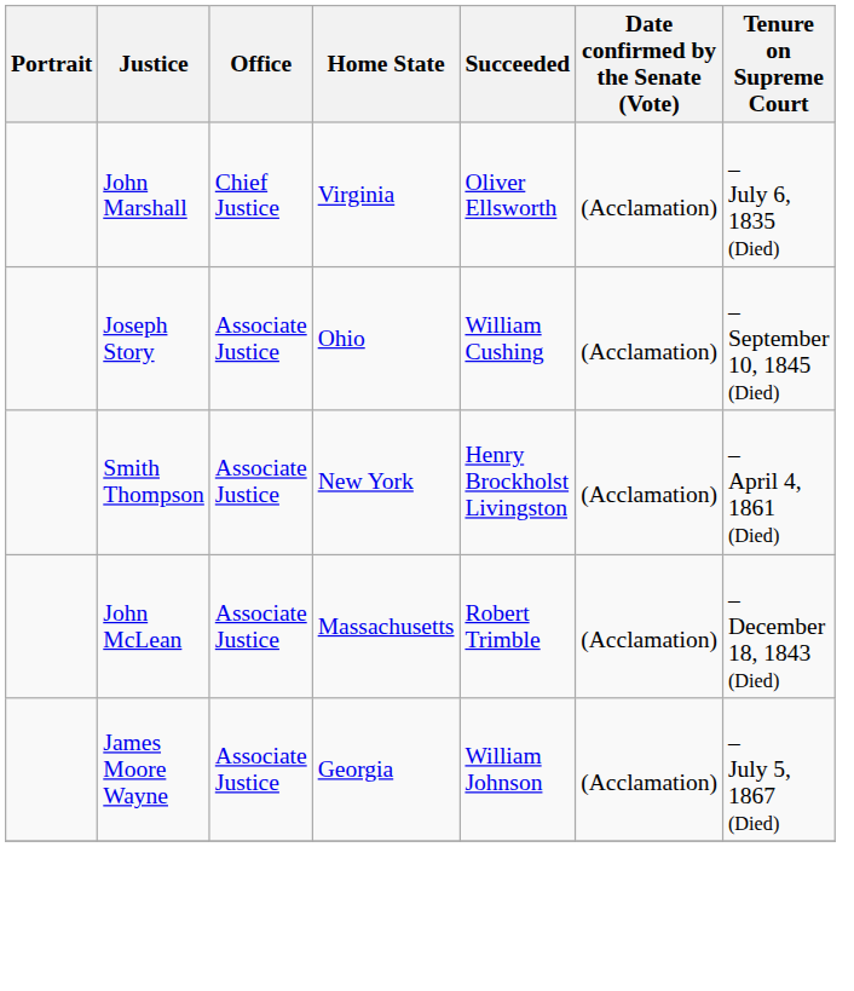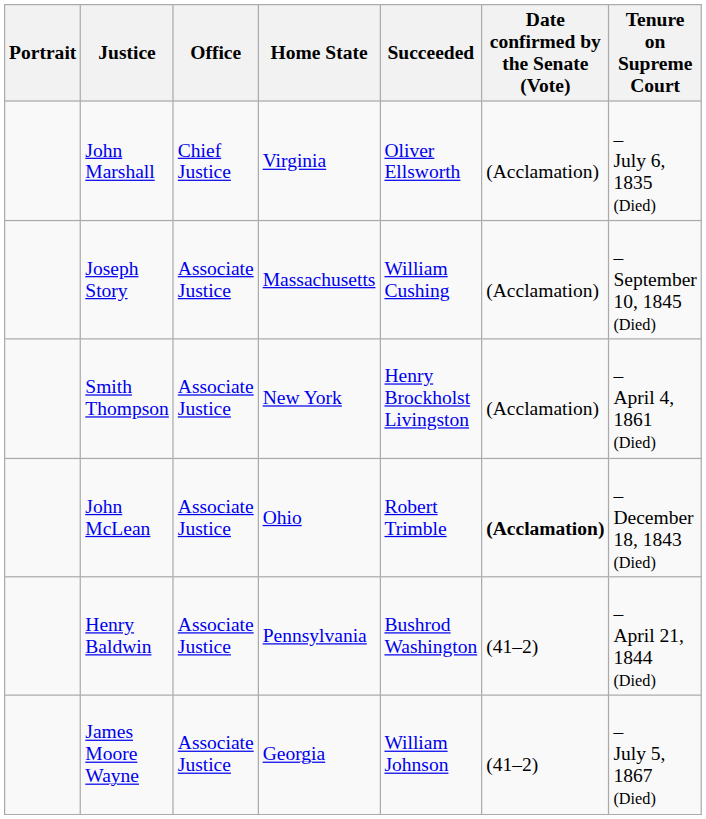Joseph Story | Home State: Ohio -> Massachusetts
John McLean | Home State: Massachusetts -> Ohio
John McLean | Date confirmed by the Senate (Vote): normal -> bold
+ row: Henry Baldwin | Associate Justice | Pennsylvania | Bushrod Washington | (41–2) | – April 21, 1844 (Died)
James Moore Wayne | Date confirmed by the Senate (Vote): (Acclamation) -> (41–2)
